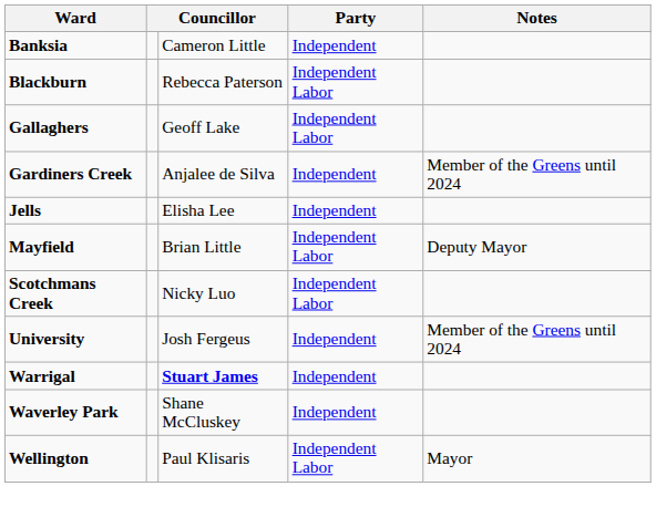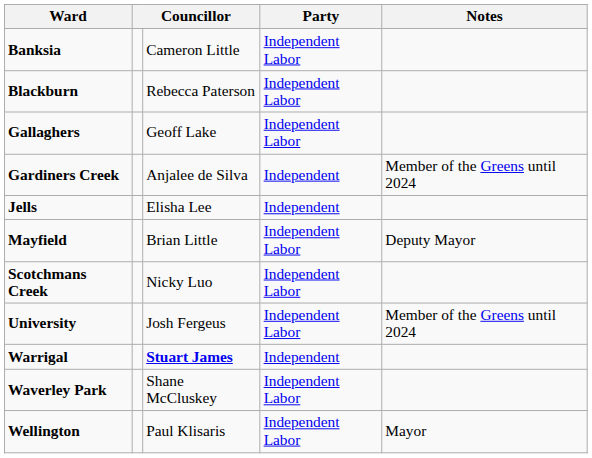Banksia | Party: Independent -> Independent Labor
University | Party: Independent -> Independent Labor
Waverley Park | Party: Independent -> Independent Labor
